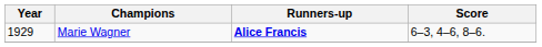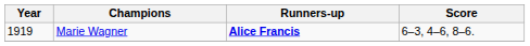Marie Wagner | Year: 1929 -> 1919
